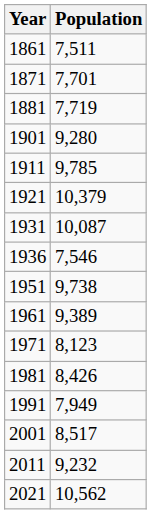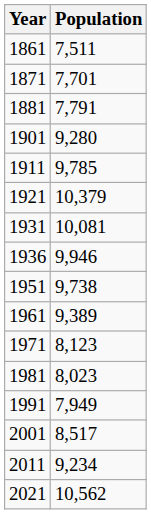1881 | Population: 7,719 -> 7,791
1931 | Population: 10,087 -> 10,081
1936 | Population: 7,546 -> 9,946
1981 | Population: 8,426 -> 8,023
2011 | Population: 9,232 -> 9,234
